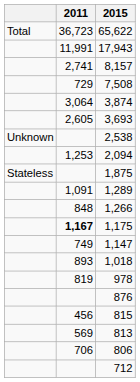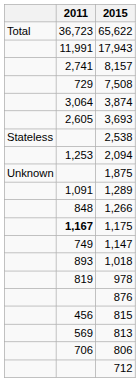2,538 | column 1: Unknown -> Stateless
1,875 | column 1: Stateless -> Unknown
